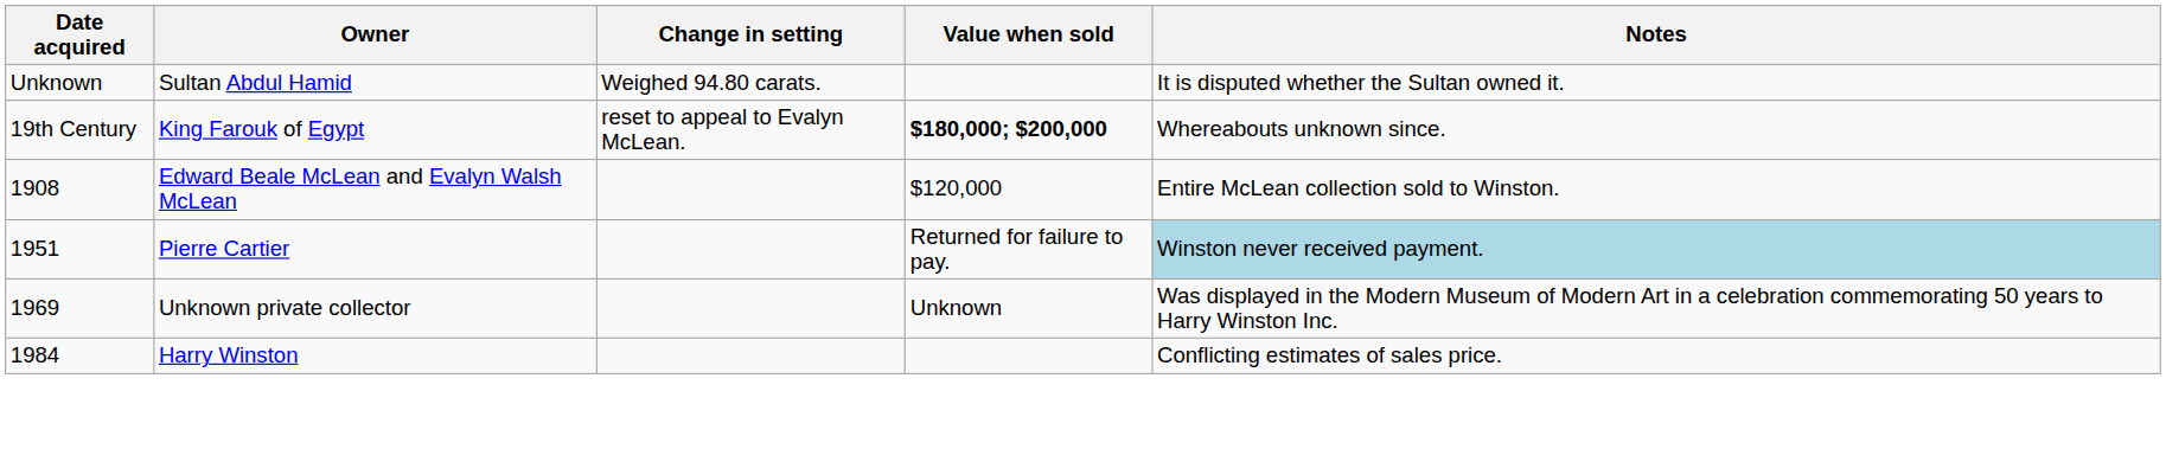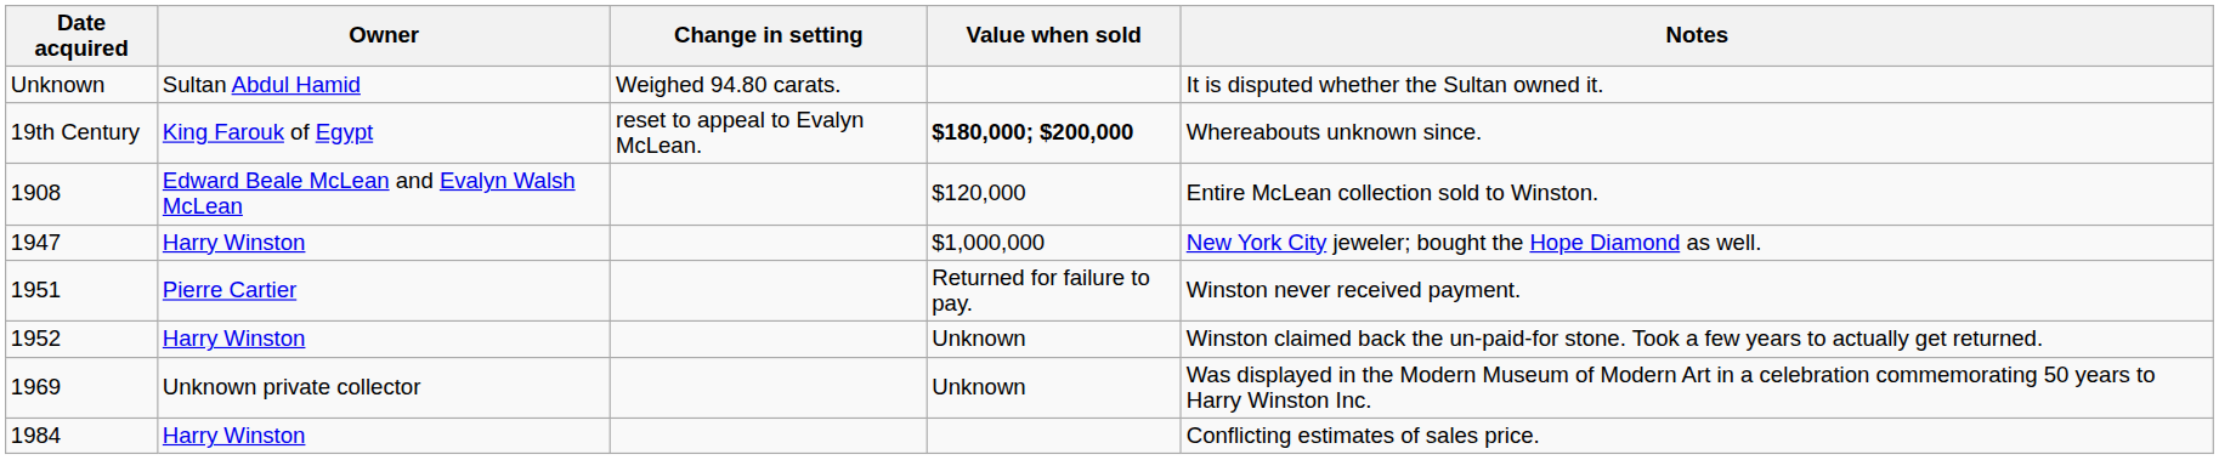+ row: 1947 | Harry Winston | $1,000,000 | New York City jeweler; bought the Hope Diamond as well.
1951 | Notes: lightblue background -> no background
+ row: 1952 | Harry Winston | Unknown | Winston claimed back the un-paid-for stone. Took a few years to actually get returned.
